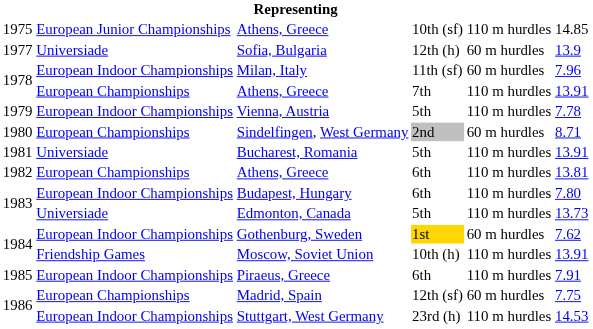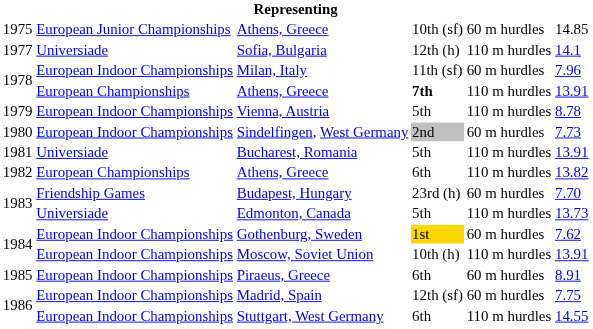1975 / Athens, Greece | column 5: 110 m hurdles -> 60 m hurdles
Sofia, Bulgaria | column 5: 60 m hurdles -> 110 m hurdles
Sofia, Bulgaria | column 6: 13.9 -> 14.1
1978 / Athens, Greece | column 4: normal -> bold
Vienna, Austria | column 6: 7.78 -> 8.78
Sindelfingen, West Germany | column 2: European Championships -> European Indoor Championships
Sindelfingen, West Germany | column 6: 8.71 -> 7.73
1982 / Athens, Greece | column 6: 13.81 -> 13.82
Budapest, Hungary | column 2: European Indoor Championships -> Friendship Games
Budapest, Hungary | column 4: 6th -> 23rd (h)
Budapest, Hungary | column 5: 110 m hurdles -> 60 m hurdles
Budapest, Hungary | column 6: 7.80 -> 7.70
Moscow, Soviet Union | column 2: Friendship Games -> European Indoor Championships
Piraeus, Greece | column 5: 110 m hurdles -> 60 m hurdles
Piraeus, Greece | column 6: 7.91 -> 8.91
Madrid, Spain | column 2: European Championships -> European Indoor Championships
Stuttgart, West Germany | column 4: 23rd (h) -> 6th
Stuttgart, West Germany | column 6: 14.53 -> 14.55
